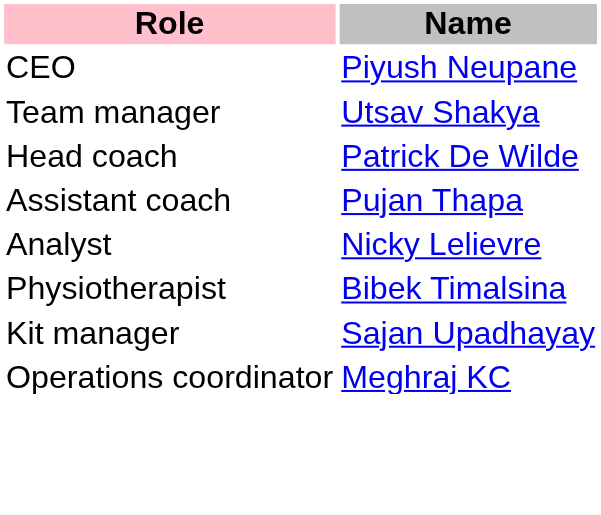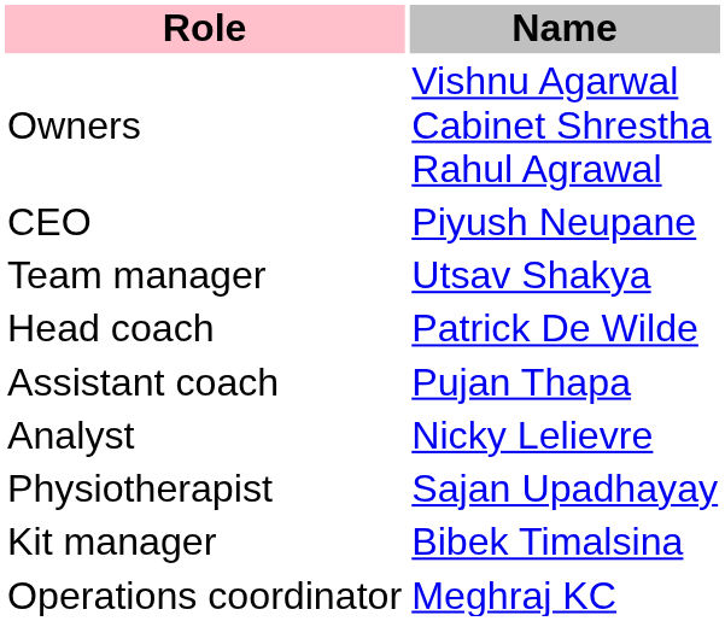+ row: Owners | Vishnu Agarwal Cabinet Shrestha Rahul Agrawal
Physiotherapist | Name: Bibek Timalsina -> Sajan Upadhayay
Kit manager | Name: Sajan Upadhayay -> Bibek Timalsina
